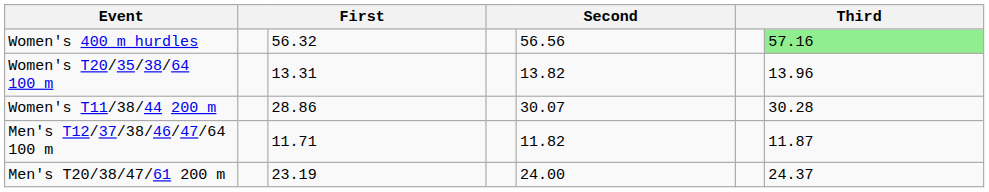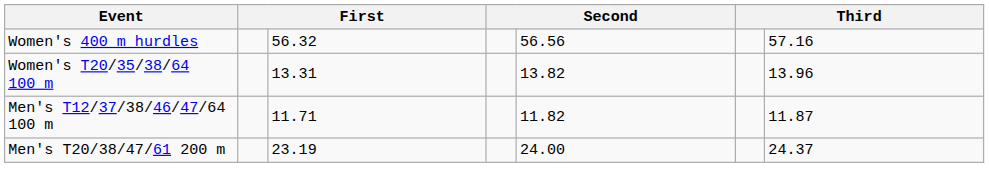Women's 400 m hurdles | column 7: lightgreen background -> no background
- row: Women's T11/38/44 200 m | 28.86 | 30.07 | 30.28
